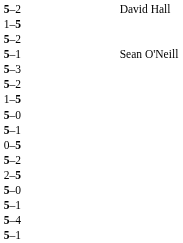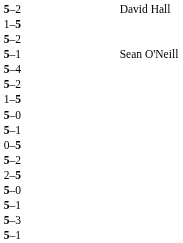rows swapped: 5–3 <-> 5–4
